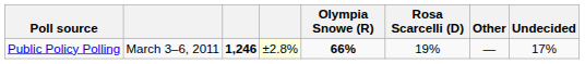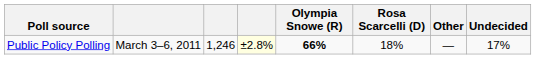Public Policy Polling | column 3: bold -> normal
Public Policy Polling | Rosa Scarcelli (D): 19% -> 18%
